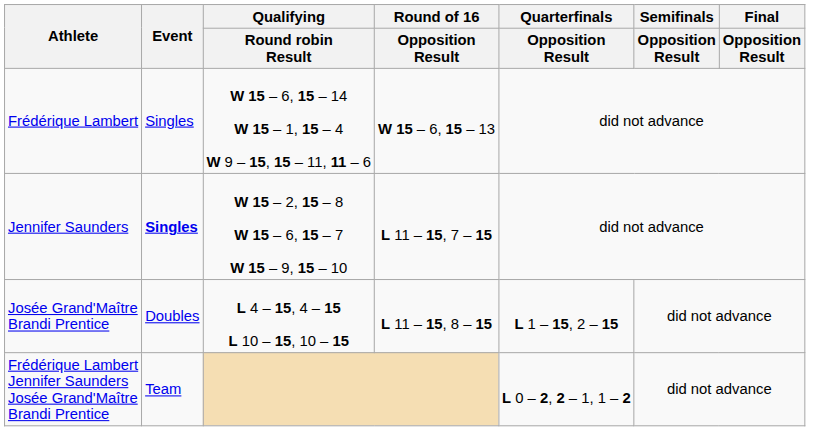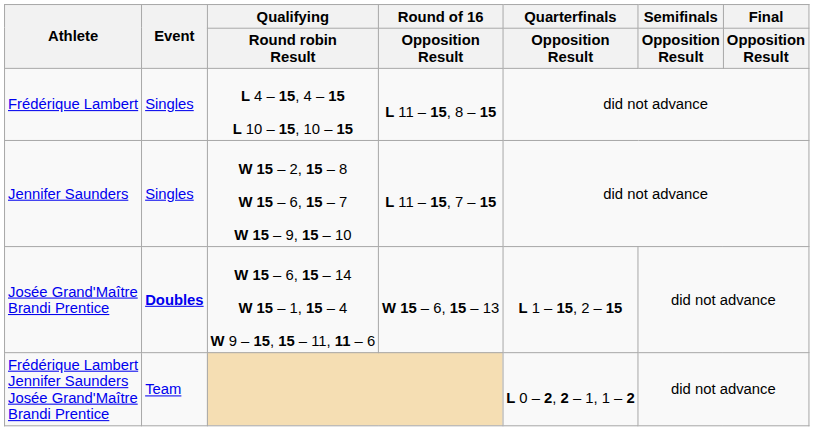Frédérique Lambert | Qualifying / Round robin Result: W 15 – 6, 15 – 14 W 15 – 1, 15 – 4 W 9 – 15, 15 – 11, 11 – 6 -> L 4 – 15, 4 – 15 L 10 – 15, 10 – 15
Frédérique Lambert | Round of 16 / Opposition Result: W 15 – 6, 15 – 13 -> L 11 – 15, 8 – 15
Jennifer Saunders | Event: bold -> normal
Josée Grand'Maître Brandi Prentice | Event: normal -> bold
Josée Grand'Maître Brandi Prentice | Qualifying / Round robin Result: L 4 – 15, 4 – 15 L 10 – 15, 10 – 15 -> W 15 – 6, 15 – 14 W 15 – 1, 15 – 4 W 9 – 15, 15 – 11, 11 – 6
Josée Grand'Maître Brandi Prentice | Round of 16 / Opposition Result: L 11 – 15, 8 – 15 -> W 15 – 6, 15 – 13
